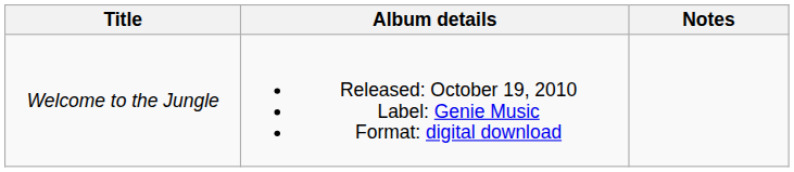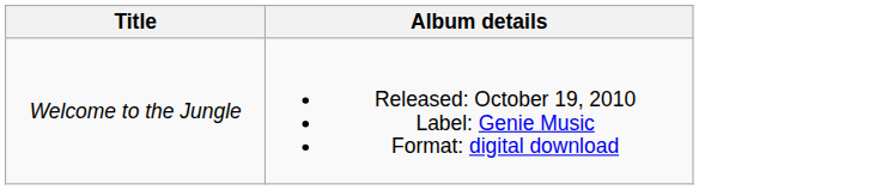- column: Notes
